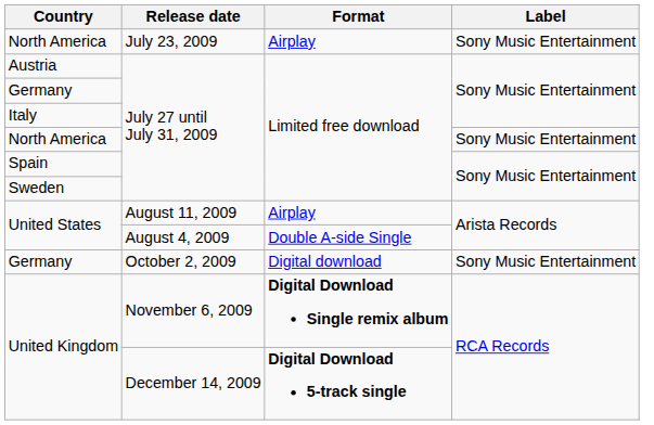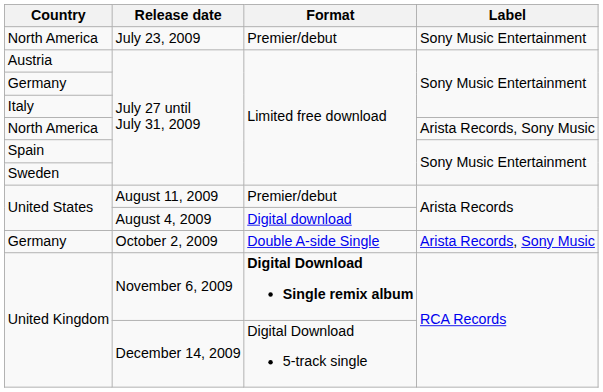North America / July 23, 2009 | Format: Airplay -> Premier/debut
North America / July 27 until July 31, 2009 | Label: Sony Music Entertainment -> Arista Records, Sony Music
United States / August 11, 2009 | Format: Airplay -> Premier/debut
United States / August 4, 2009 | Format: Double A-side Single -> Digital download
Germany / October 2, 2009 | Format: Digital download -> Double A-side Single
Germany / October 2, 2009 | Label: Sony Music Entertainment -> Arista Records, Sony Music
United Kingdom / December 14, 2009 | Format: bold -> normal
